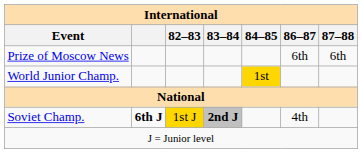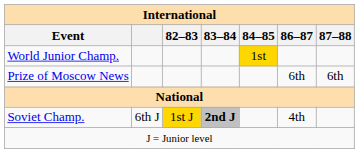rows swapped: World Junior Champ. <-> Prize of Moscow News
Soviet Champ. | column 2: bold -> normal
